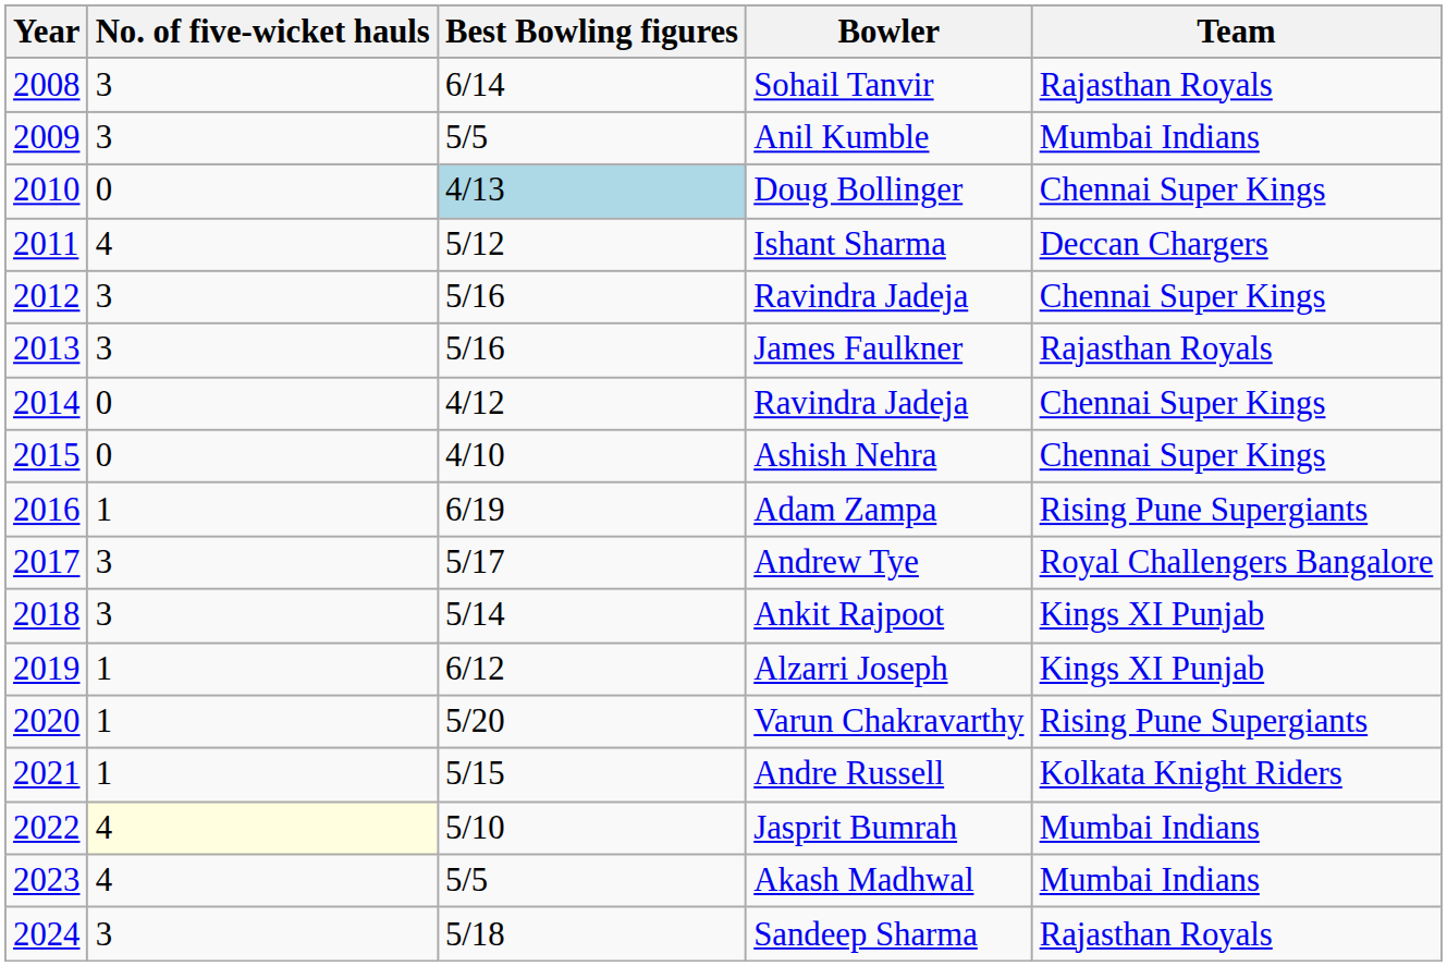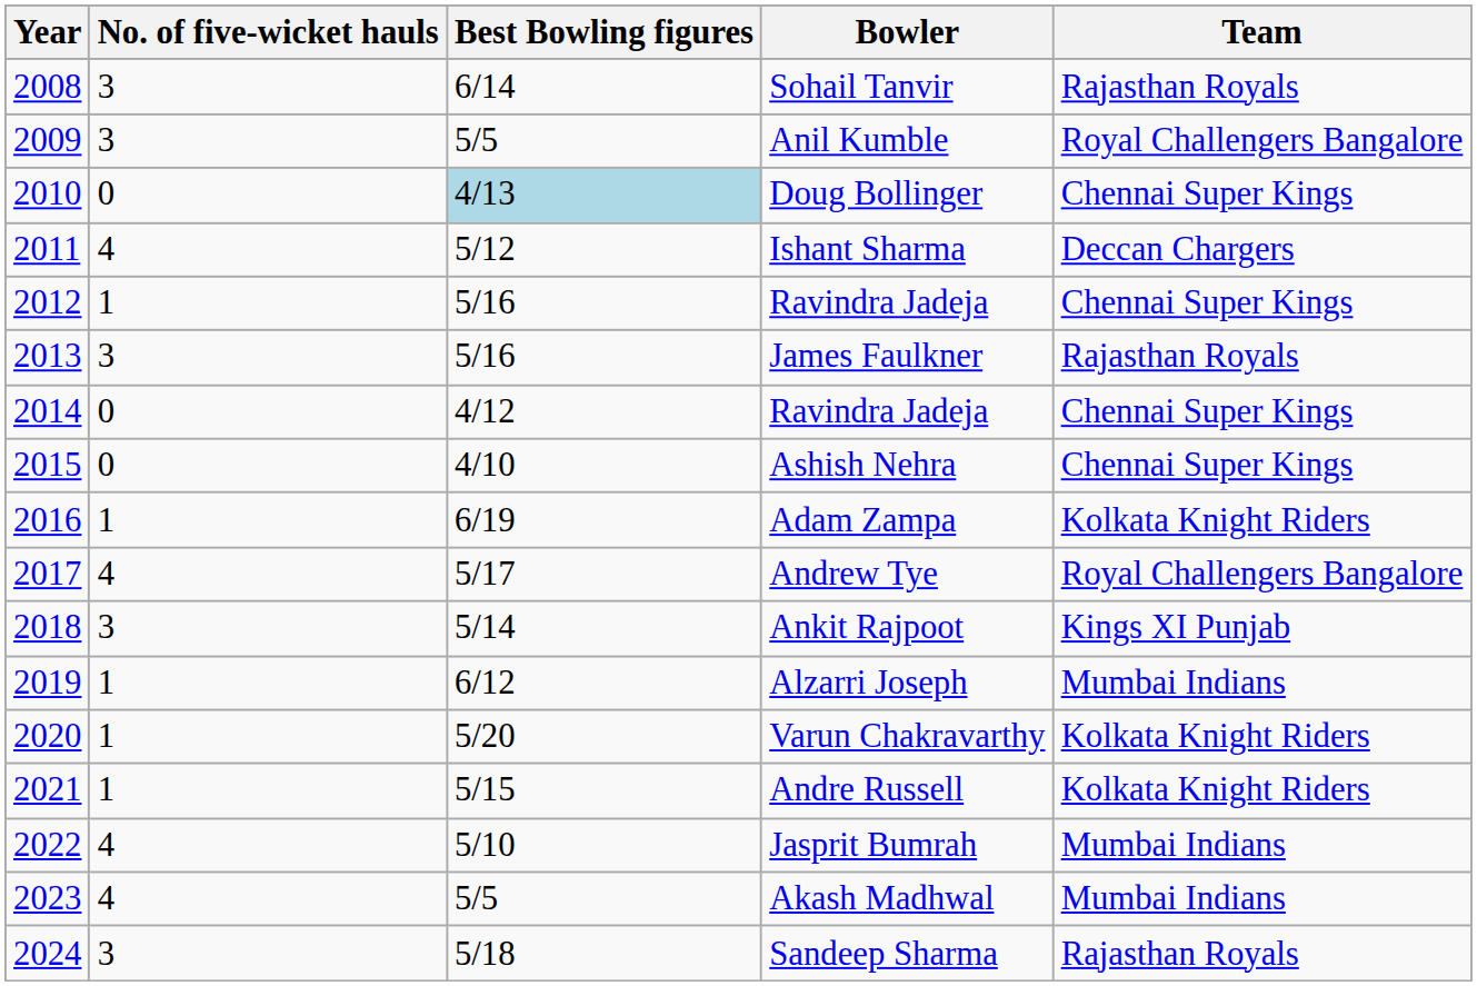Anil Kumble | Team: Mumbai Indians -> Royal Challengers Bangalore
2012 / Ravindra Jadeja | No. of five-wicket hauls: 3 -> 1
Adam Zampa | Team: Rising Pune Supergiants -> Kolkata Knight Riders
Andrew Tye | No. of five-wicket hauls: 3 -> 4
Alzarri Joseph | Team: Kings XI Punjab -> Mumbai Indians
Varun Chakravarthy | Team: Rising Pune Supergiants -> Kolkata Knight Riders
Jasprit Bumrah | No. of five-wicket hauls: lightyellow background -> no background
